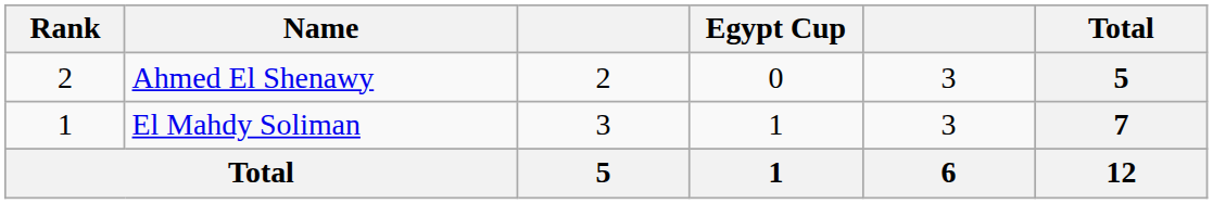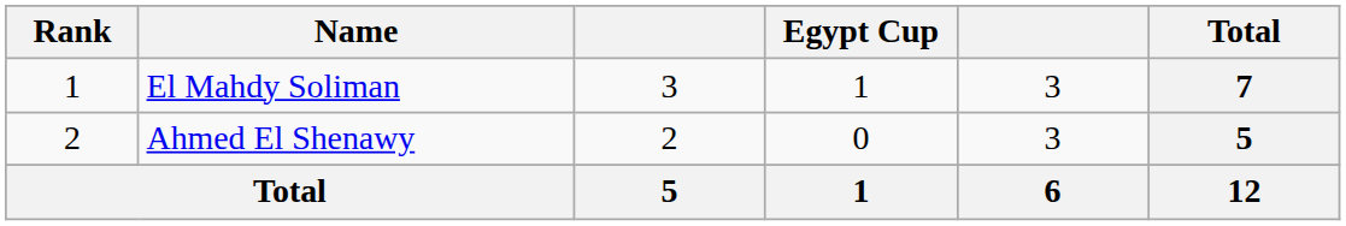rows swapped: El Mahdy Soliman <-> Ahmed El Shenawy
